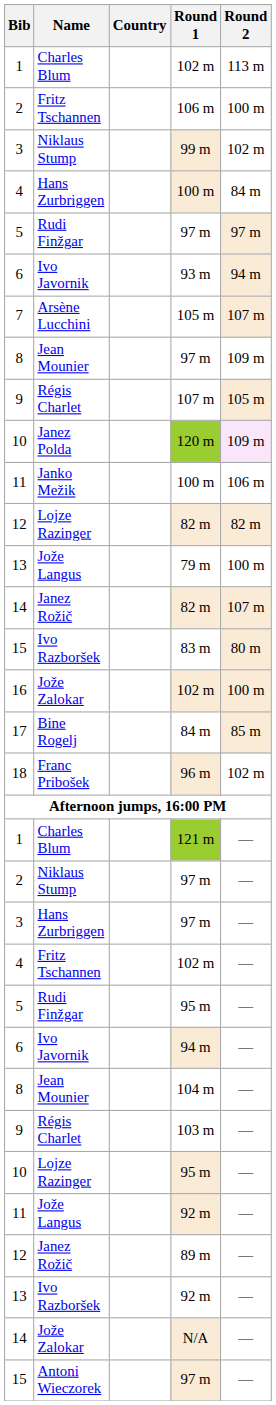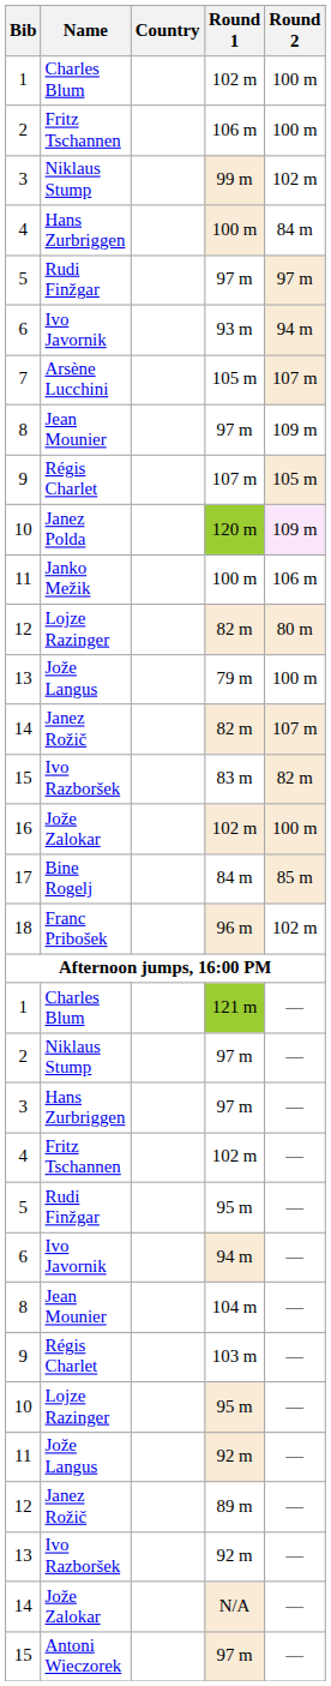Charles Blum / 102 m | Round 2: 113 m -> 100 m
Lojze Razinger / 82 m | Round 2: 82 m -> 80 m
83 m | Round 2: 80 m -> 82 m
